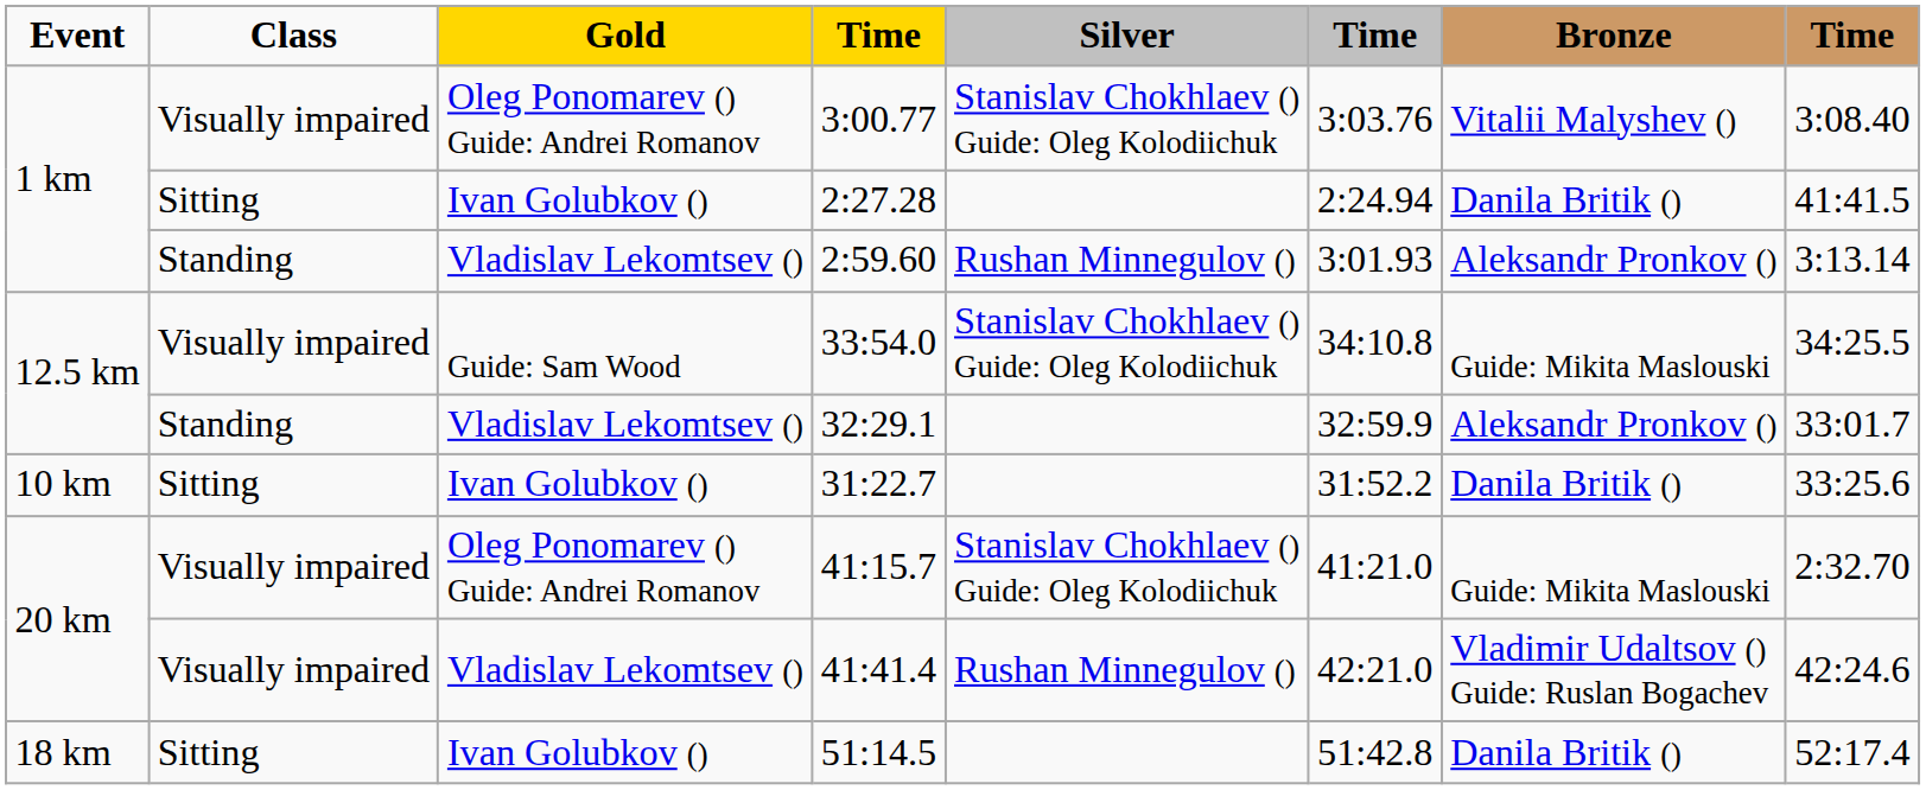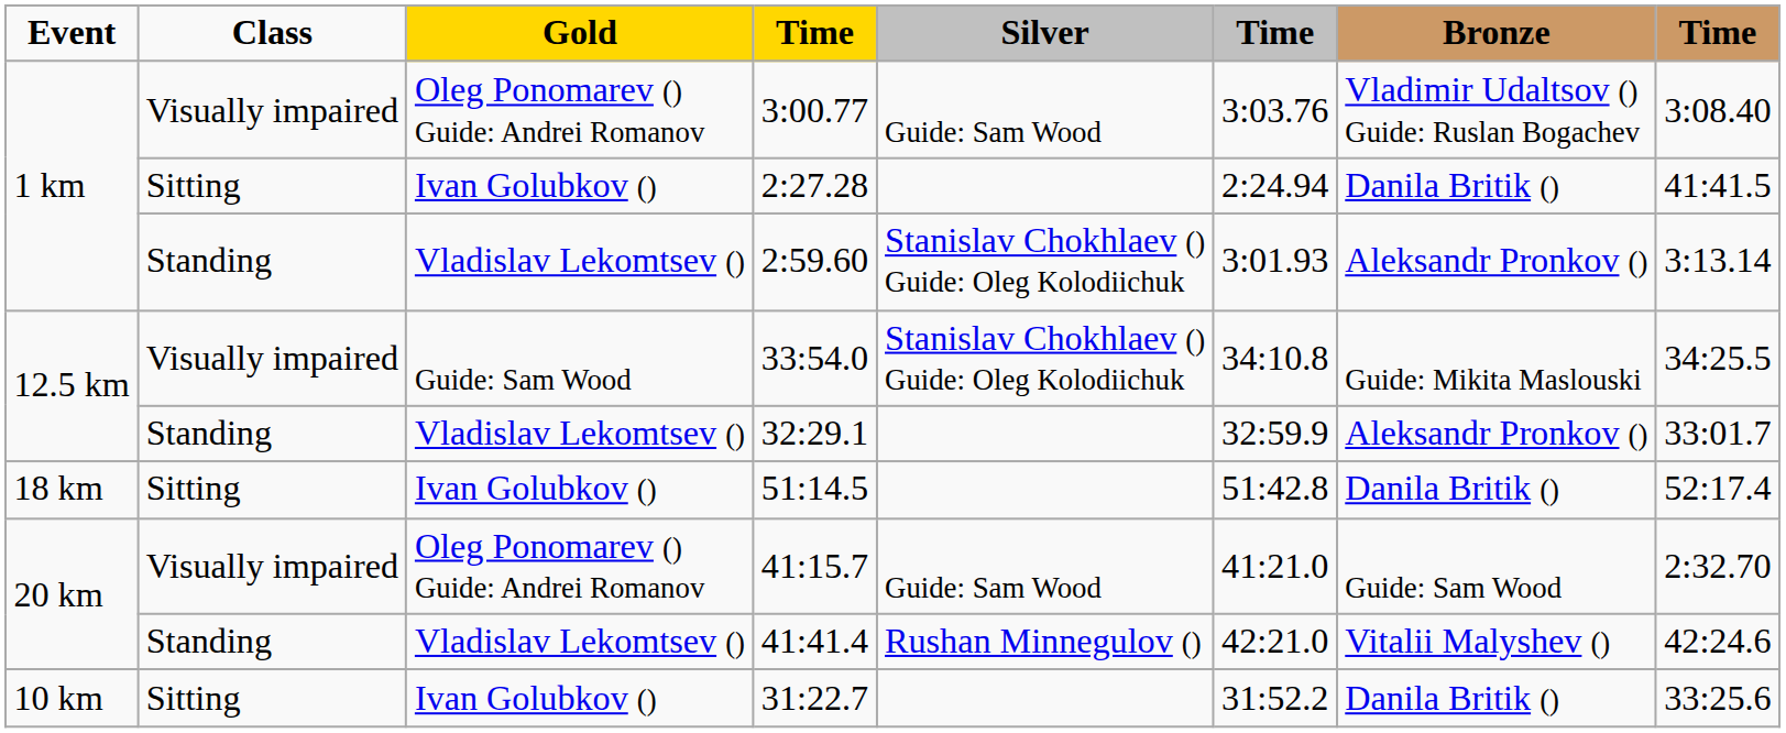3:00.77 | Silver: Stanislav Chokhlaev () Guide: Oleg Kolodiichuk -> Guide: Sam Wood
3:00.77 | Bronze: Vitalii Malyshev () -> Vladimir Udaltsov () Guide: Ruslan Bogachev
2:59.60 | Silver: Rushan Minnegulov () -> Stanislav Chokhlaev () Guide: Oleg Kolodiichuk
rows swapped: 31:22.7 <-> 51:14.5
41:15.7 | Silver: Stanislav Chokhlaev () Guide: Oleg Kolodiichuk -> Guide: Sam Wood
41:15.7 | Bronze: Guide: Mikita Maslouski -> Guide: Sam Wood
41:41.4 | Class: Visually impaired -> Standing
41:41.4 | Bronze: Vladimir Udaltsov () Guide: Ruslan Bogachev -> Vitalii Malyshev ()
